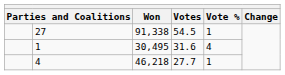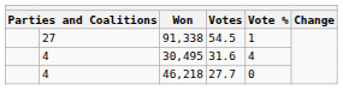30,495 | column 2: 1 -> 4
46,218 | Vote %: 1 -> 0
